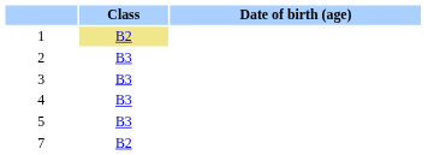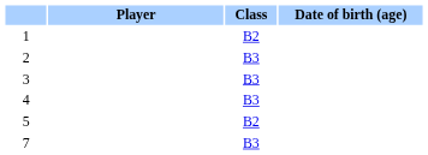+ column: Player
1 | Class: khaki background -> no background
5 | Class: B3 -> B2
7 | Class: B2 -> B3
